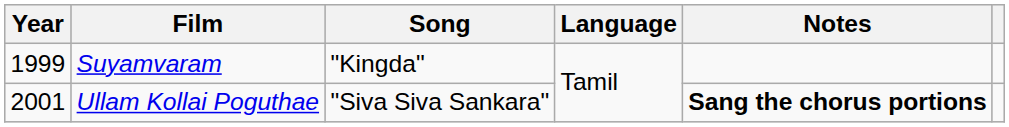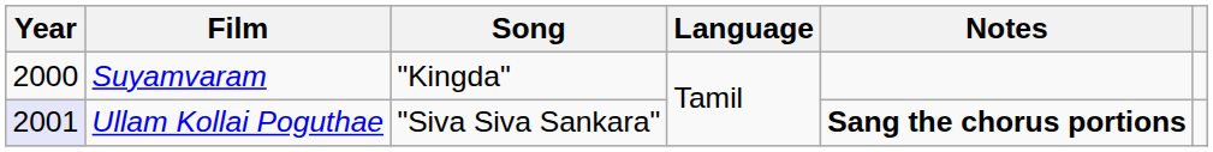Suyamvaram | Year: 1999 -> 2000
Ullam Kollai Poguthae | Year: no background -> lavender background
